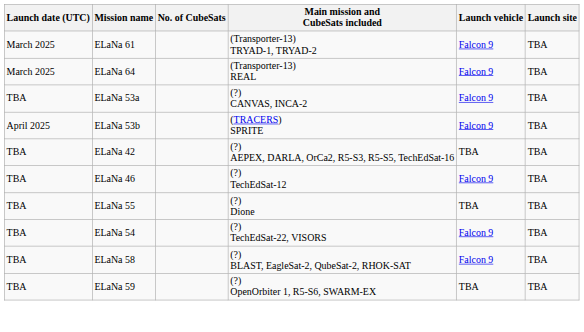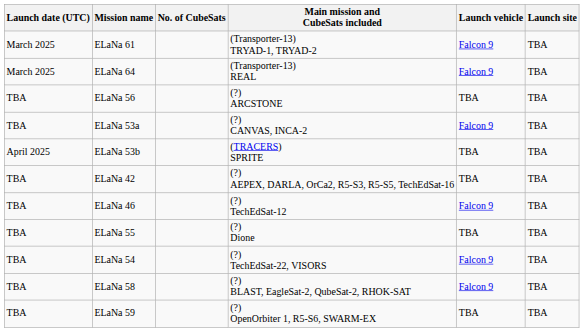+ row: TBA | ELaNa 56 | (?) ARCSTONE | TBA | TBA
ELaNa 53b | Launch vehicle: Falcon 9 -> TBA
